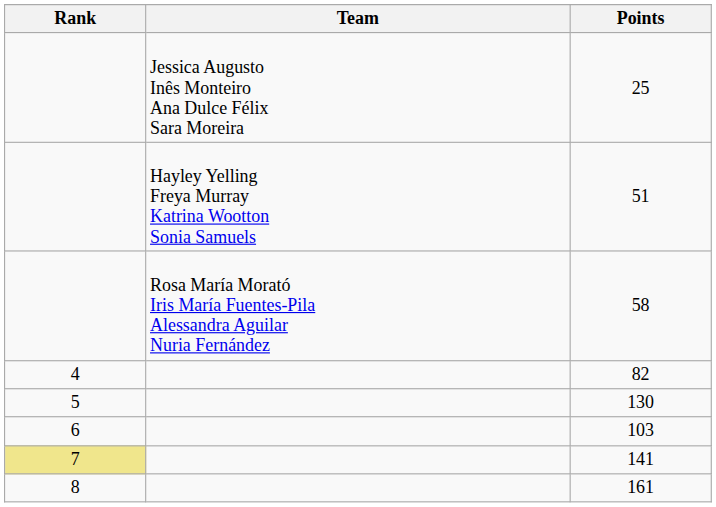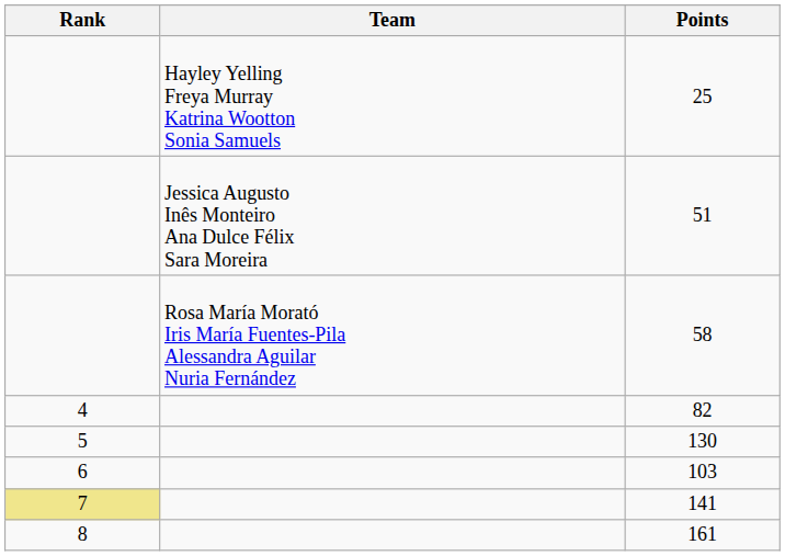25 | Team: Jessica Augusto Inês Monteiro Ana Dulce Félix Sara Moreira -> Hayley Yelling Freya Murray Katrina Wootton Sonia Samuels
51 | Team: Hayley Yelling Freya Murray Katrina Wootton Sonia Samuels -> Jessica Augusto Inês Monteiro Ana Dulce Félix Sara Moreira
